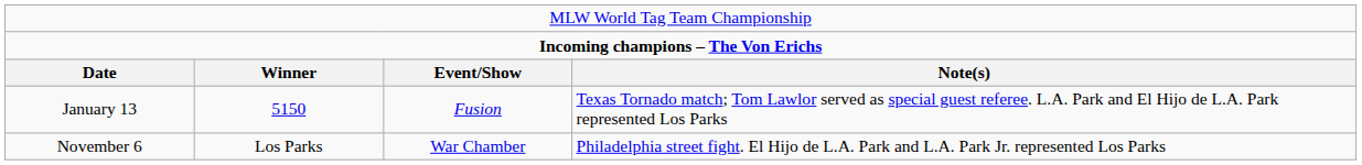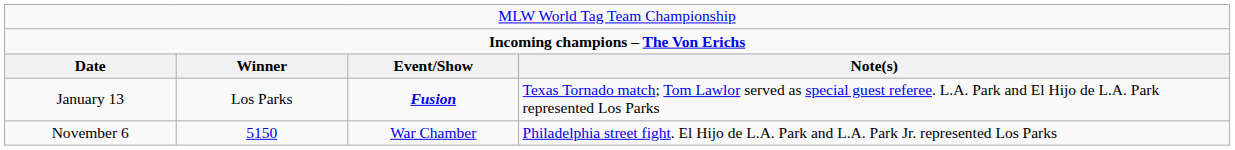January 13 | column 2: 5150 -> Los Parks
January 13 | column 3: normal -> bold
November 6 | column 2: Los Parks -> 5150
